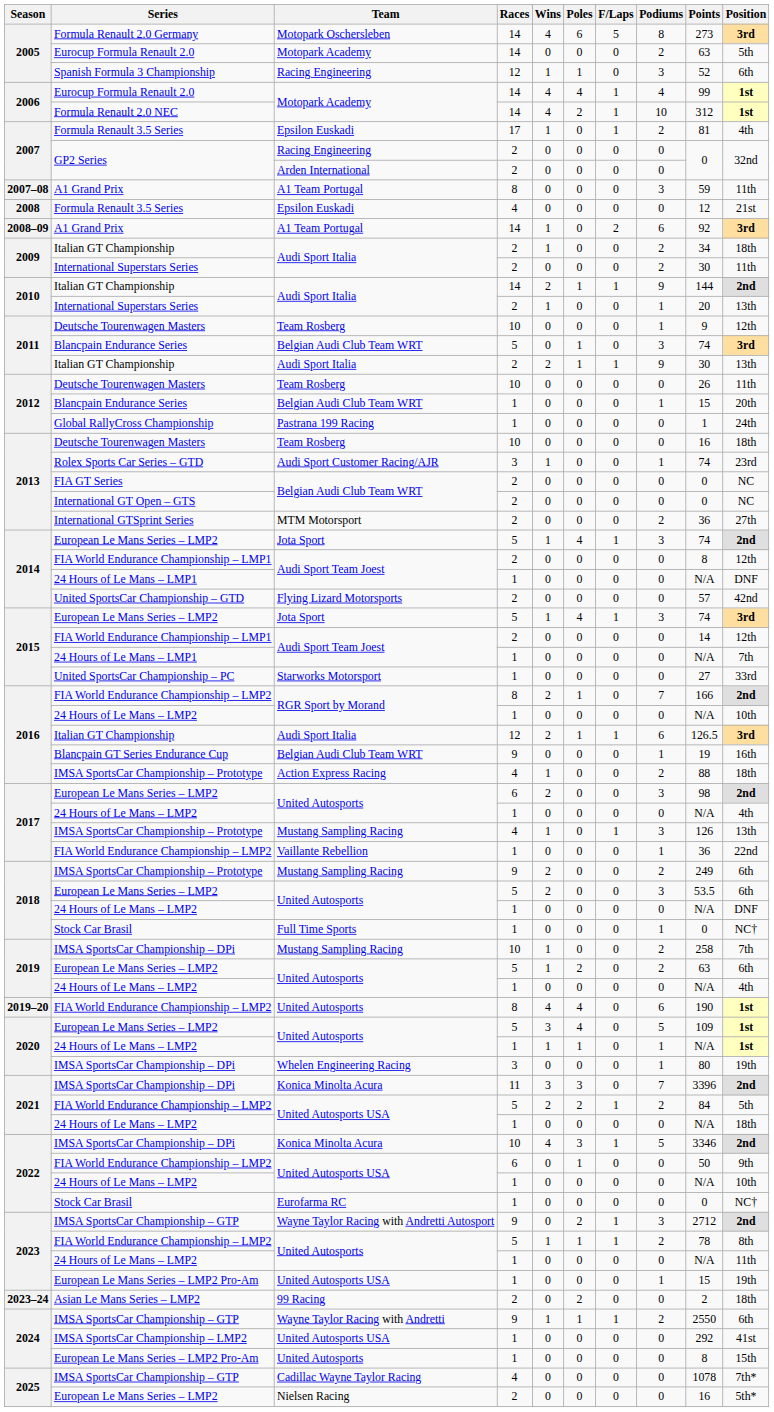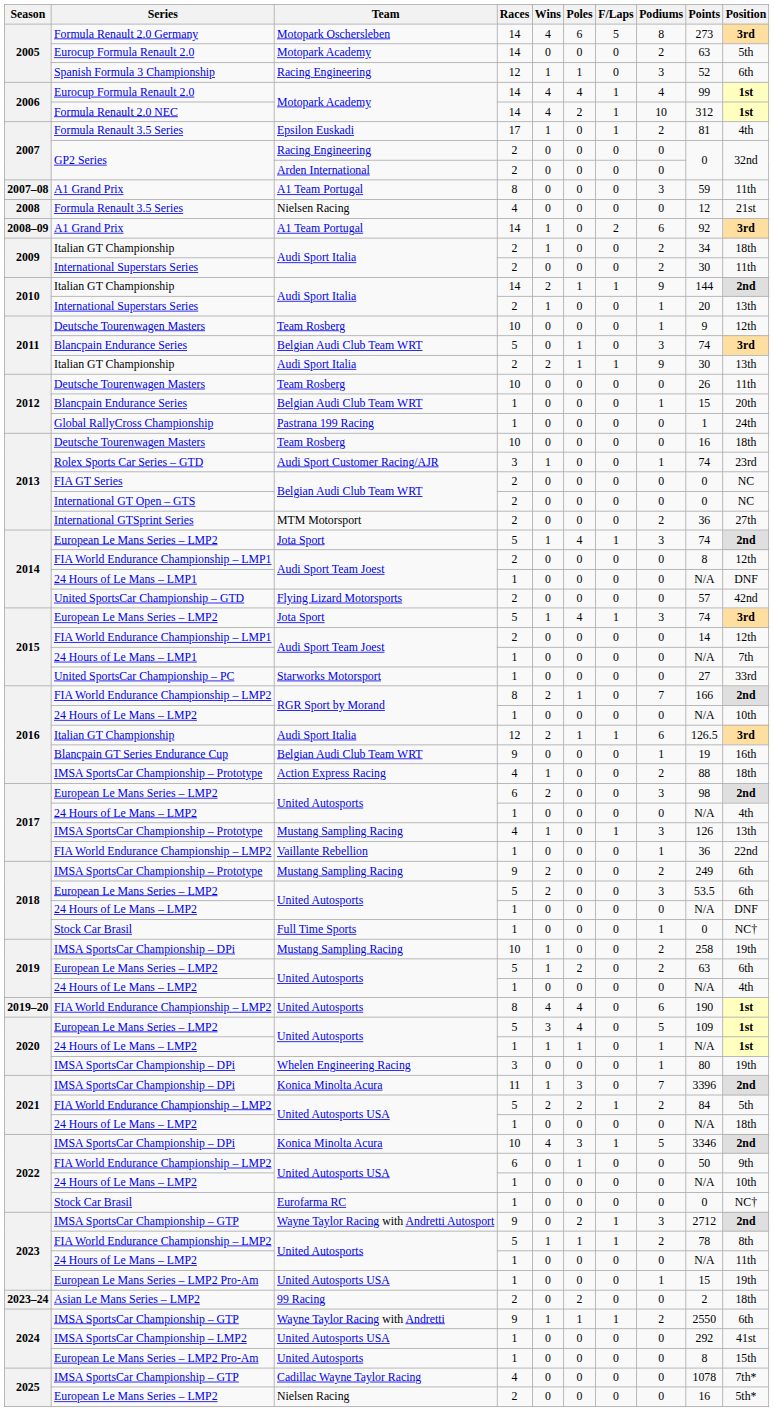2008 / Formula Renault 3.5 Series | Team: Epsilon Euskadi -> Nielsen Racing
2019 / IMSA SportsCar Championship – DPi | Position: 7th -> 19th
2021 / IMSA SportsCar Championship – DPi | Wins: 3 -> 1
